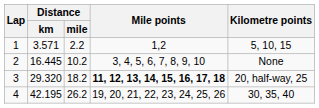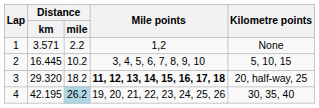1 | Kilometre points: 5, 10, 15 -> None
2 | Kilometre points: None -> 5, 10, 15
4 | Distance / mile: no background -> lightblue background
